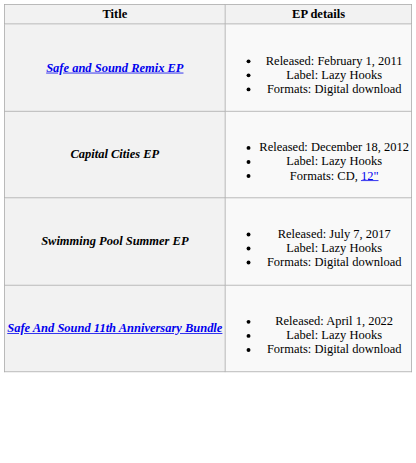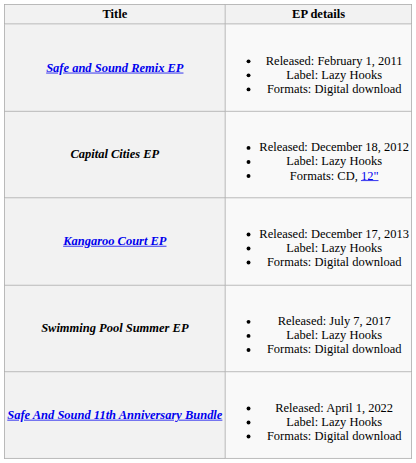+ row: Kangaroo Court EP | Released: December 17, 2013 Label: Lazy Hooks Formats: Digital download
